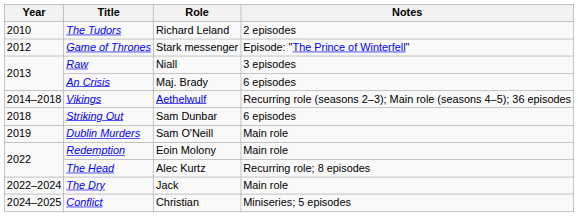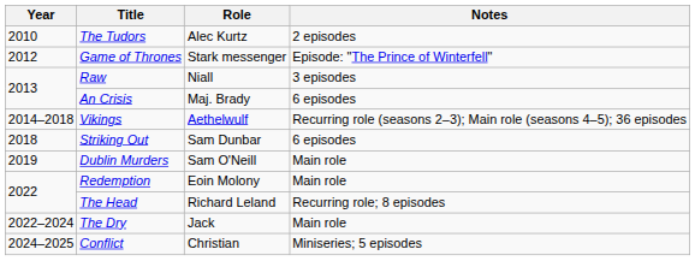The Tudors | Role: Richard Leland -> Alec Kurtz
The Head | Role: Alec Kurtz -> Richard Leland
